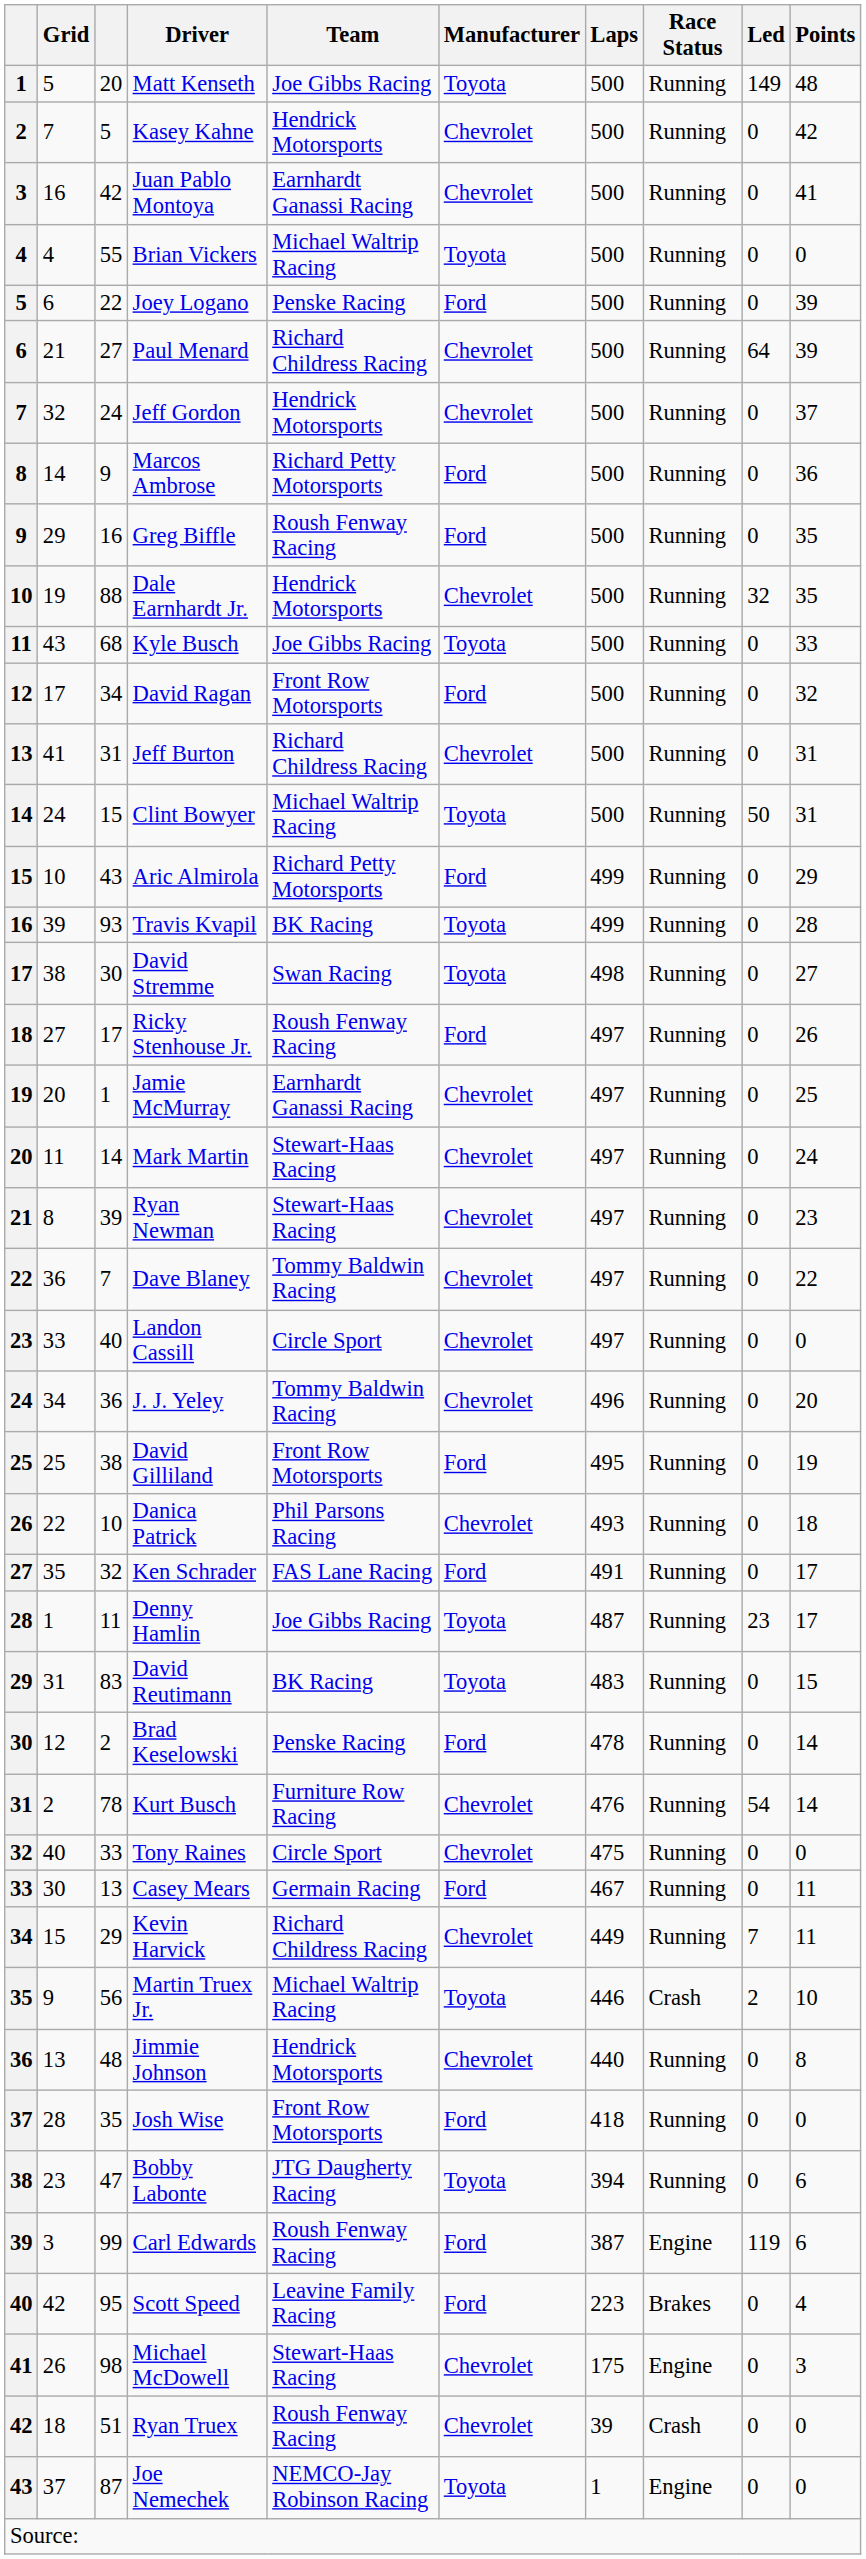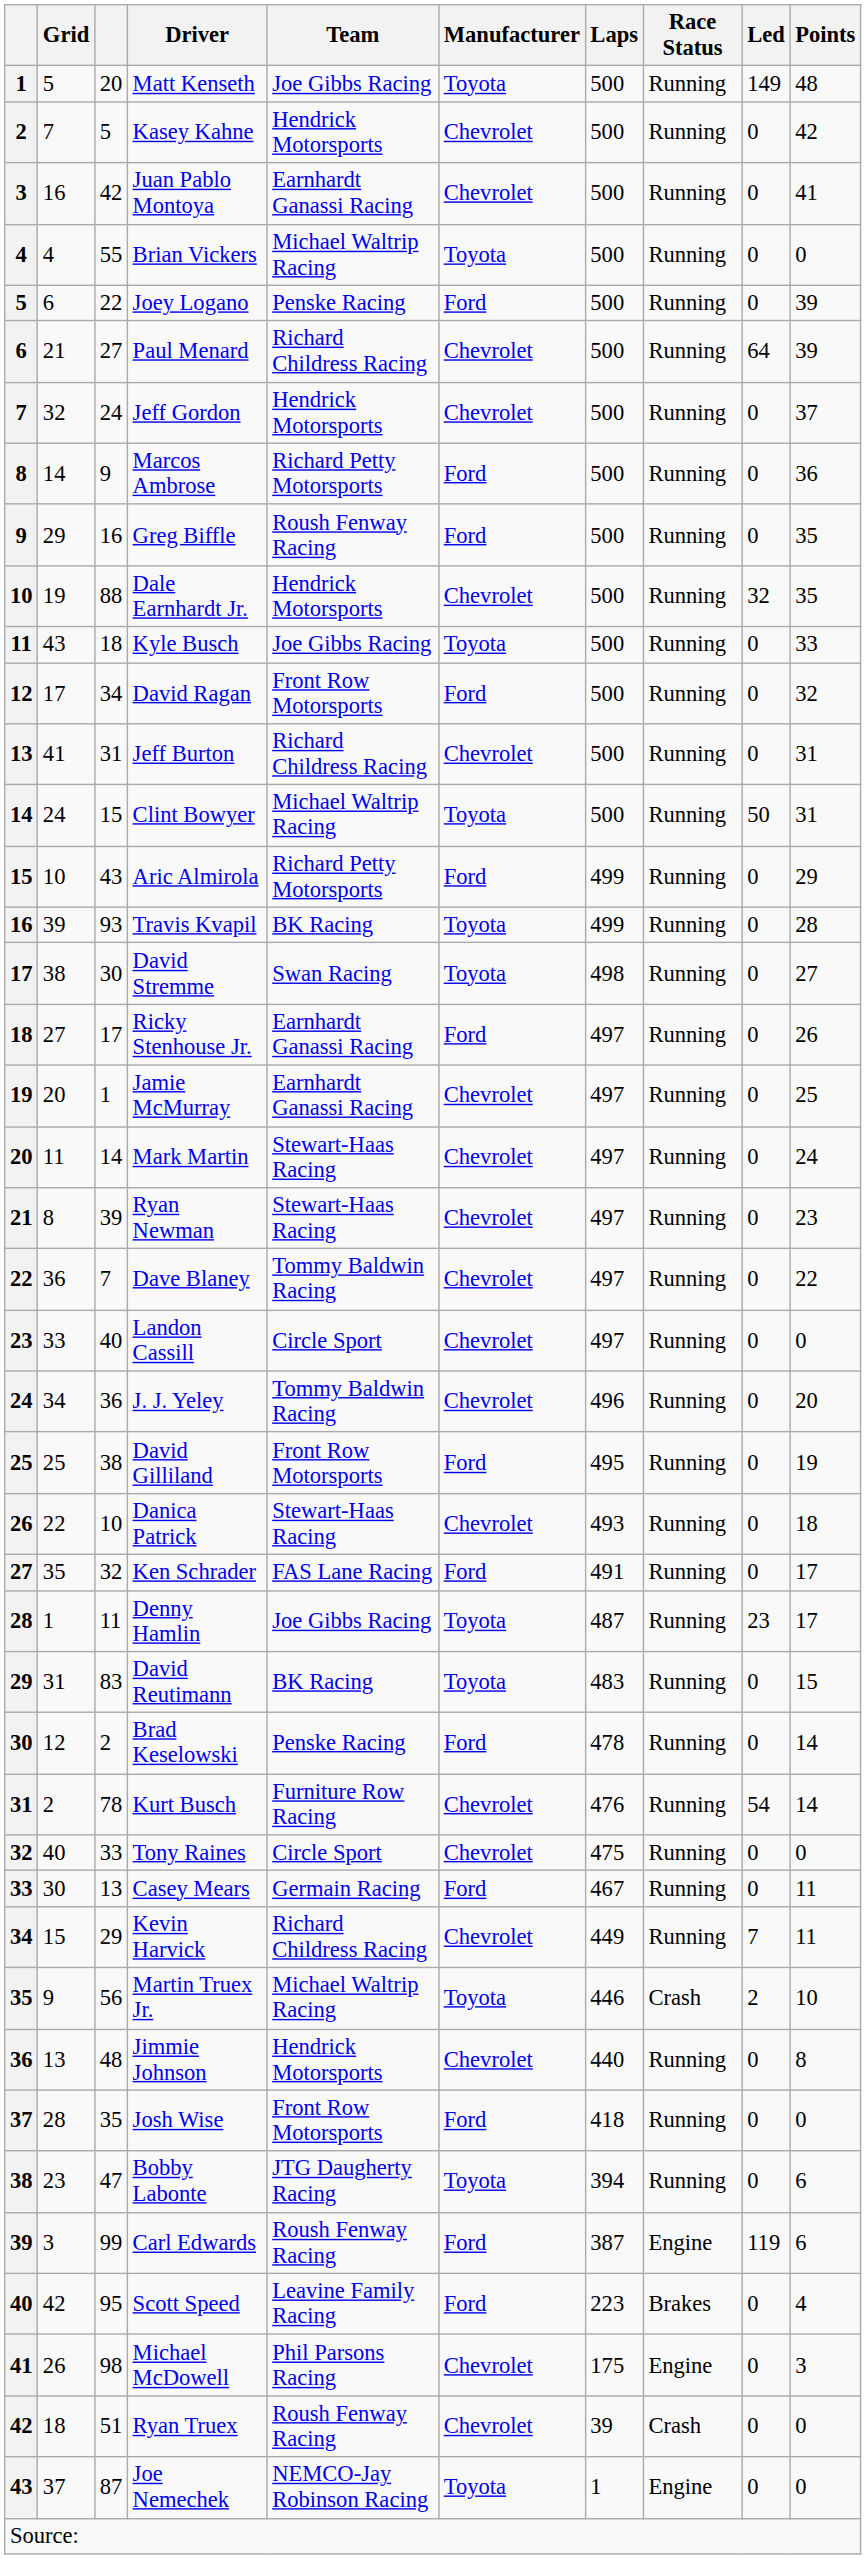Kyle Busch | column 3: 68 -> 18
Ricky Stenhouse Jr. | Team: Roush Fenway Racing -> Earnhardt Ganassi Racing
Danica Patrick | Team: Phil Parsons Racing -> Stewart-Haas Racing
Michael McDowell | Team: Stewart-Haas Racing -> Phil Parsons Racing
